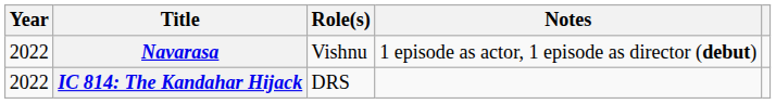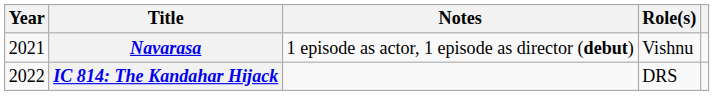columns swapped: Role(s) <-> Notes
Navarasa | Year: 2022 -> 2021
